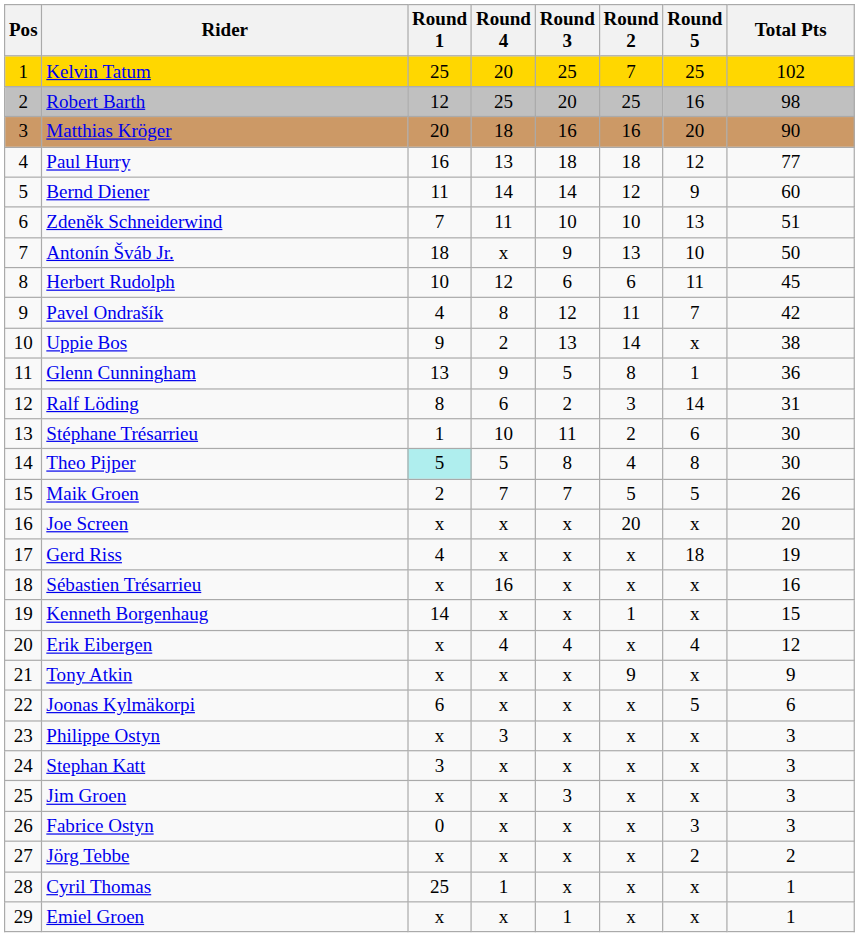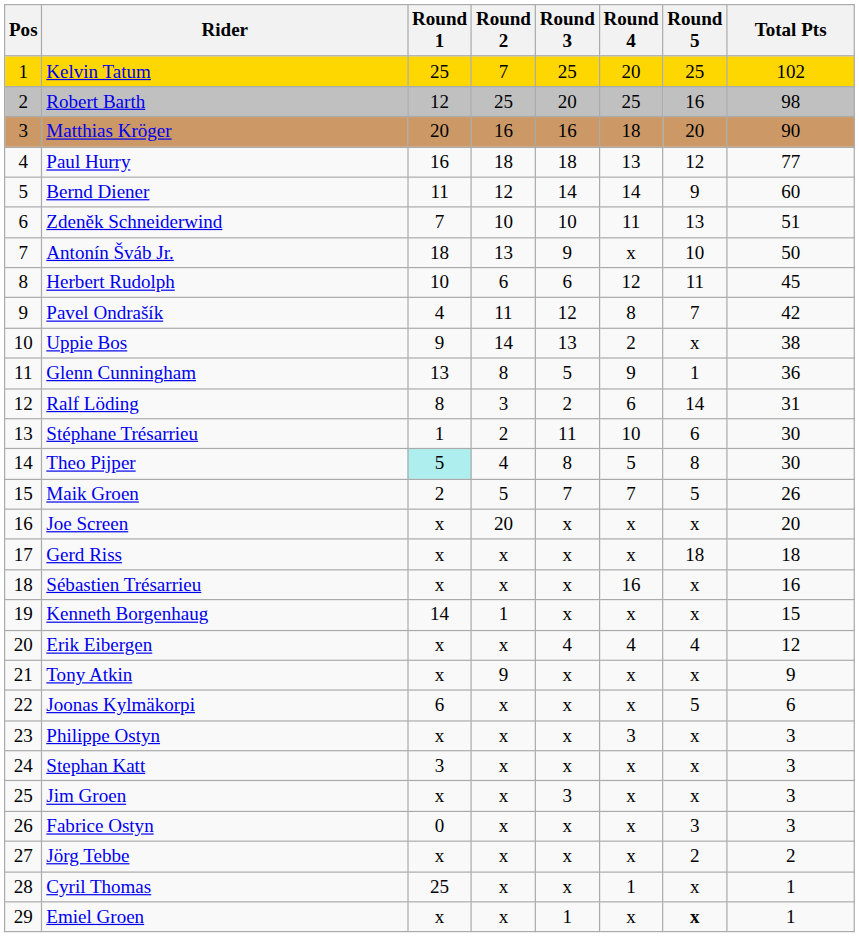columns swapped: Round 2 <-> Round 4
Gerd Riss | Round 1: 4 -> x
Gerd Riss | Total Pts: 19 -> 18
Emiel Groen | Round 5: normal -> bold
